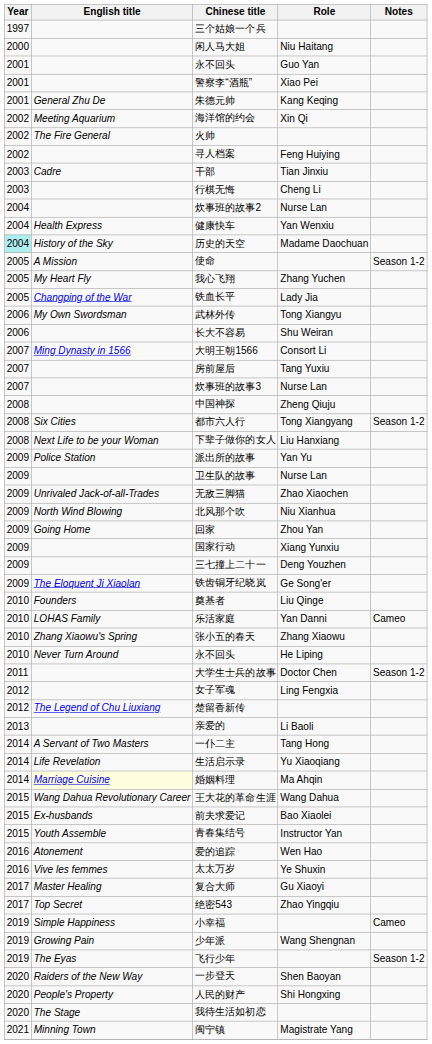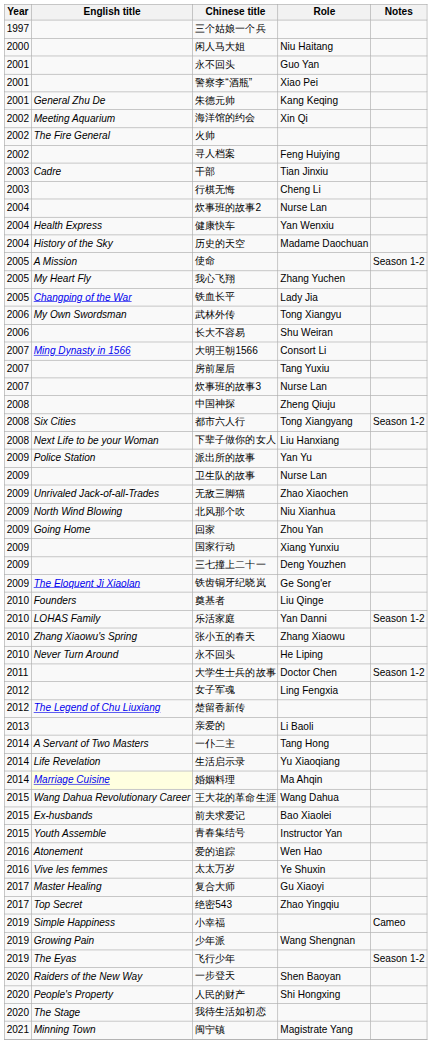历史的天空 | Year: paleturquoise background -> no background
乐活家庭 | Notes: Cameo -> Season 1-2
